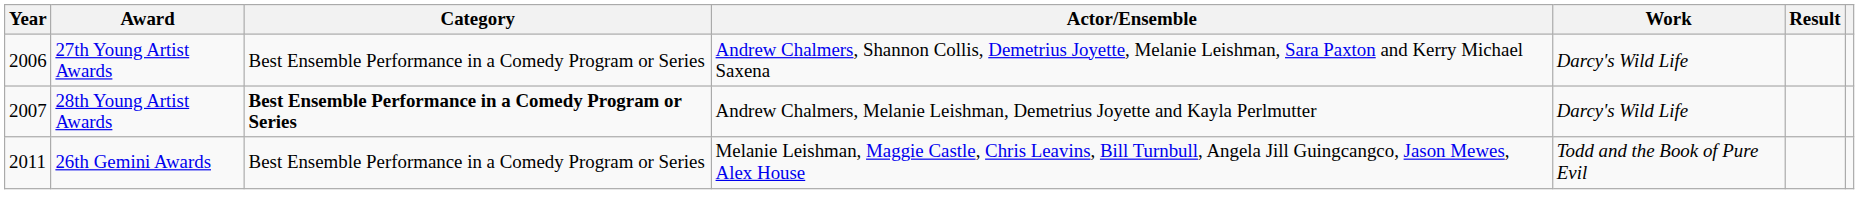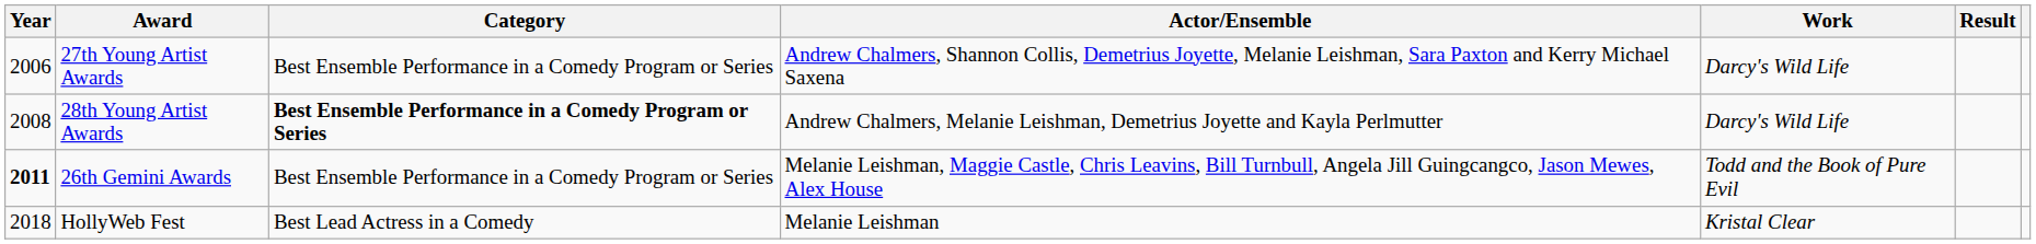28th Young Artist Awards | Year: 2007 -> 2008
26th Gemini Awards | Year: normal -> bold
+ row: 2018 | HollyWeb Fest | Best Lead Actress in a Comedy | Melanie Leishman | Kristal Clear
